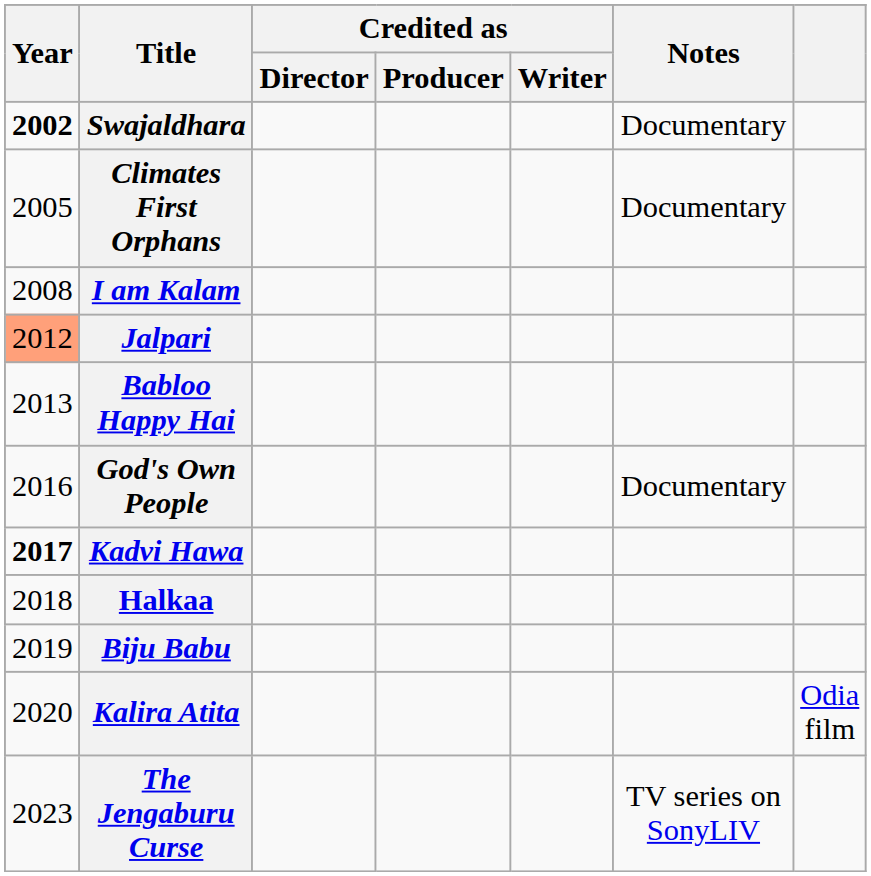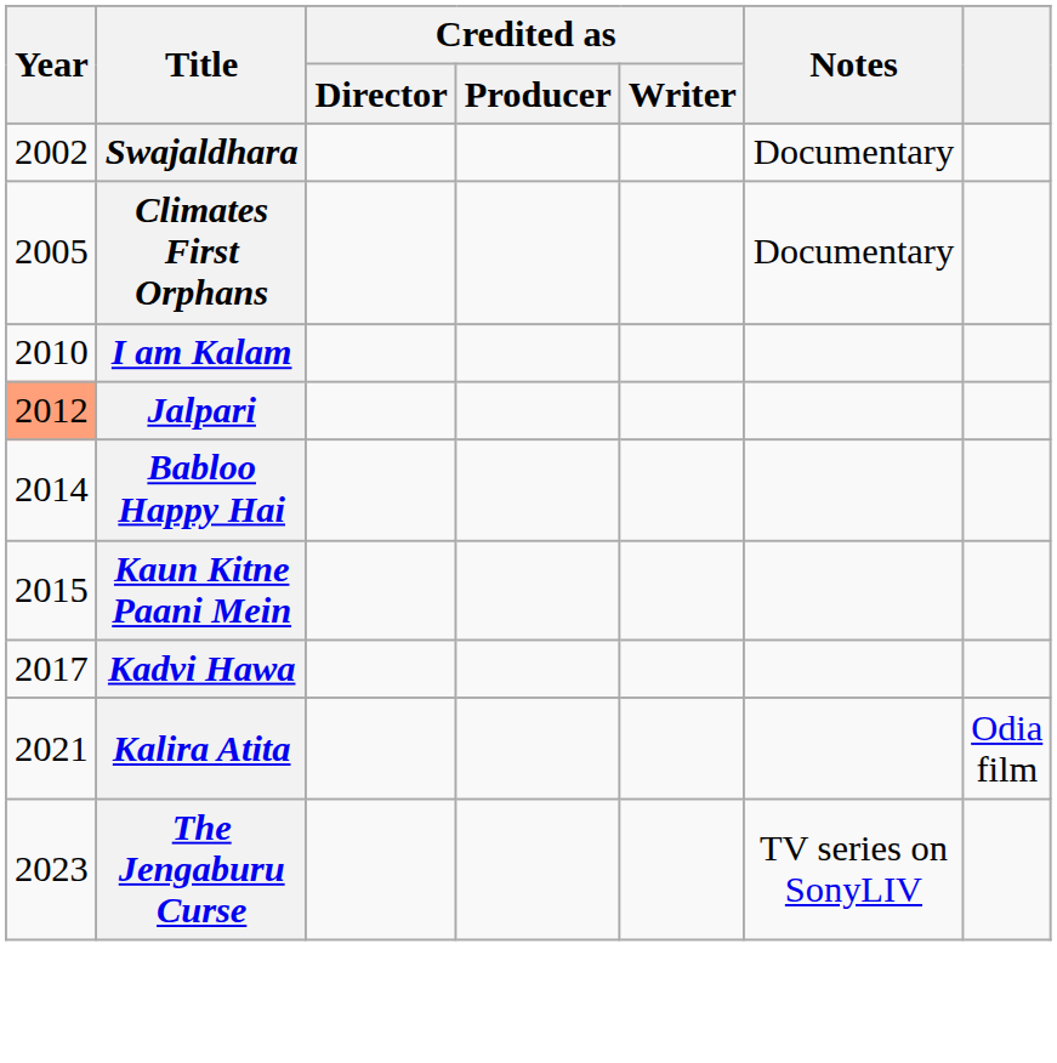Swajaldhara | Year: bold -> normal
I am Kalam | Year: 2008 -> 2010
Babloo Happy Hai | Year: 2013 -> 2014
+ row: 2015 | Kaun Kitne Paani Mein
- row: 2016 | God's Own People | Documentary
Kadvi Hawa | Year: bold -> normal
- row: 2018 | Halkaa
- row: 2019 | Biju Babu
Kalira Atita | Year: 2020 -> 2021
